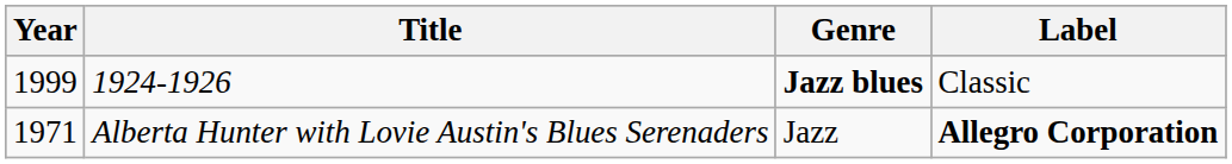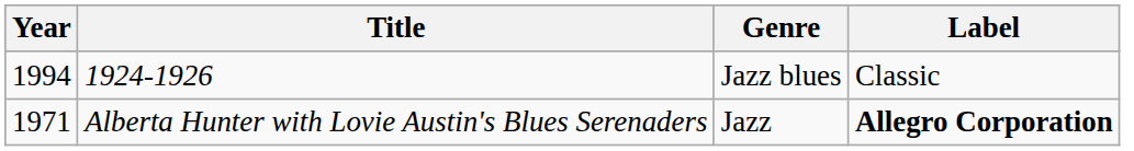1924-1926 | Year: 1999 -> 1994
1924-1926 | Genre: bold -> normal
